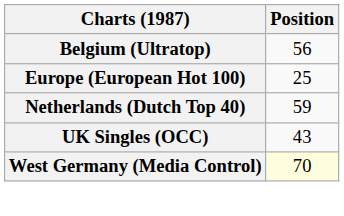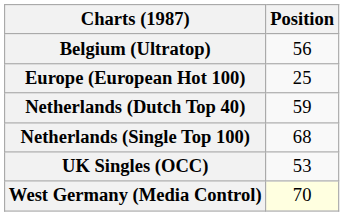+ row: Netherlands (Single Top 100) | 68
UK Singles (OCC) | Position: 43 -> 53
